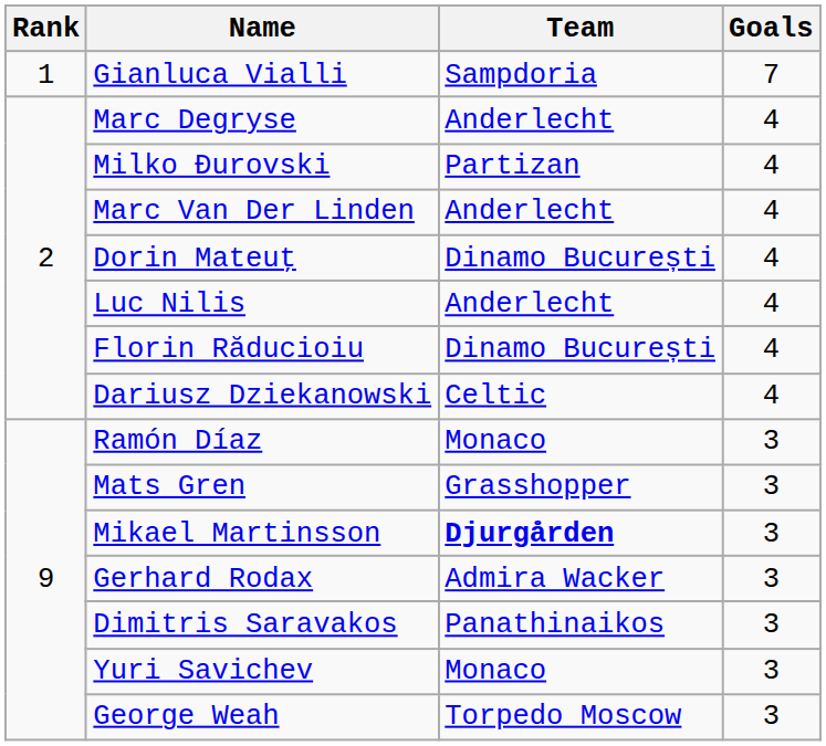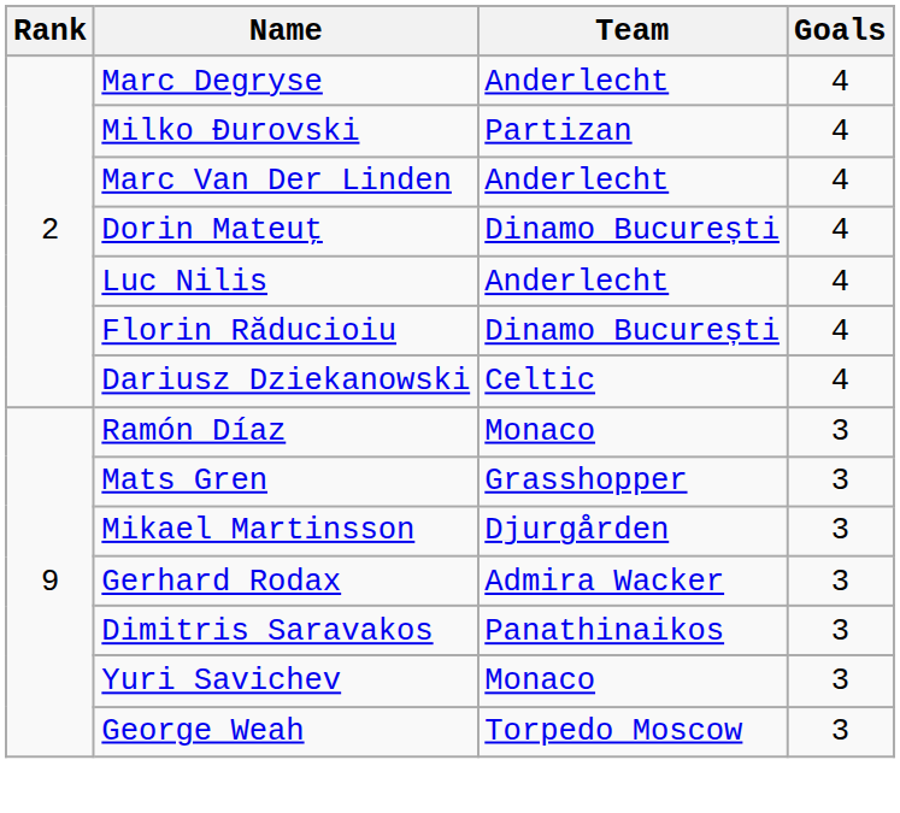- row: 1 | Gianluca Vialli | Sampdoria | 7
Mikael Martinsson | Team: bold -> normal
